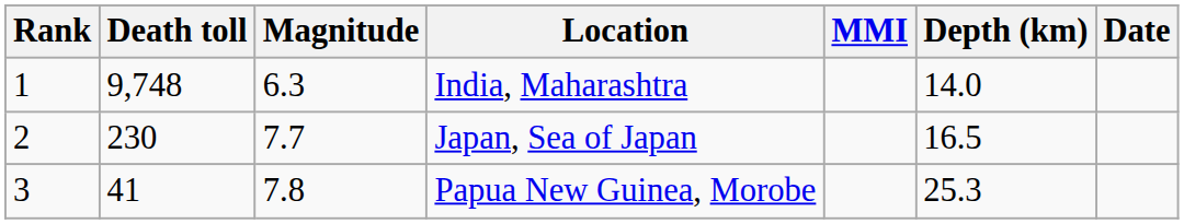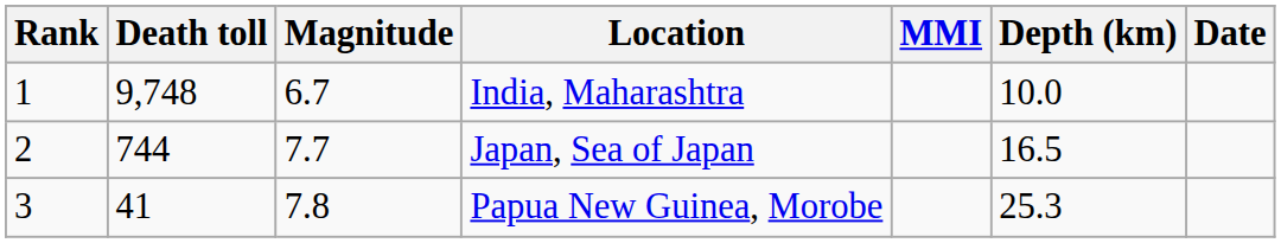India, Maharashtra | Magnitude: 6.3 -> 6.7
India, Maharashtra | Depth (km): 14.0 -> 10.0
Japan, Sea of Japan | Death toll: 230 -> 744
